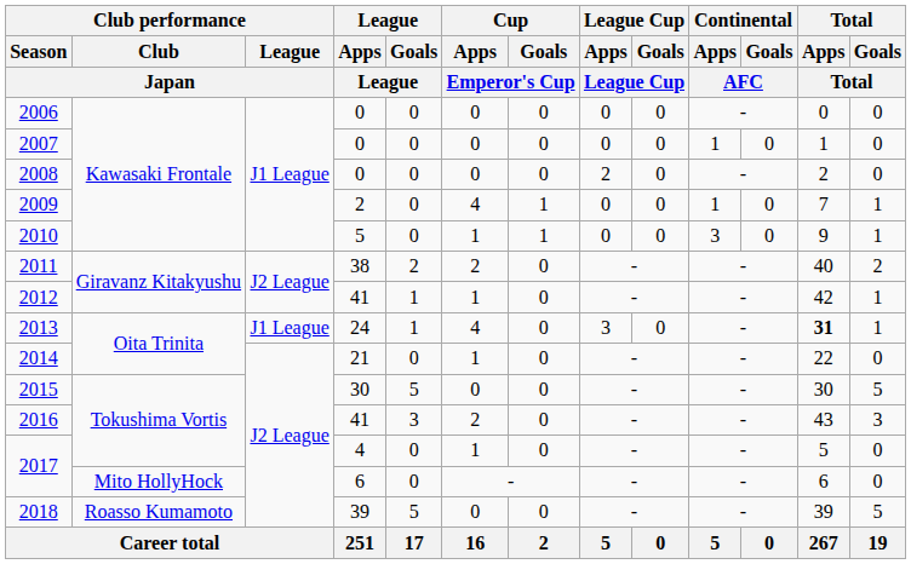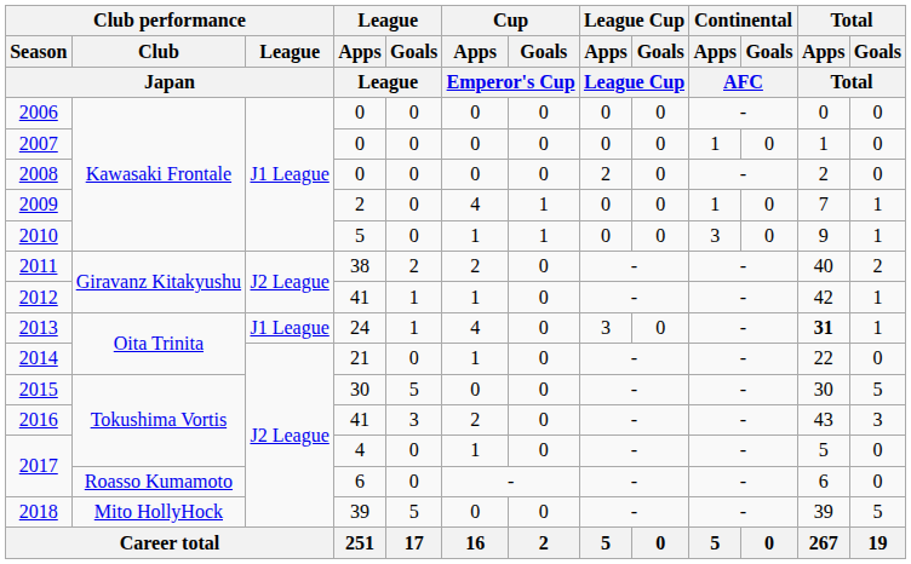2017 / 6 | Club performance / Club: Mito HollyHock -> Roasso Kumamoto
2018 | Club performance / Club: Roasso Kumamoto -> Mito HollyHock
